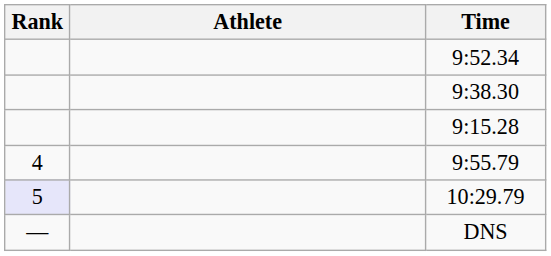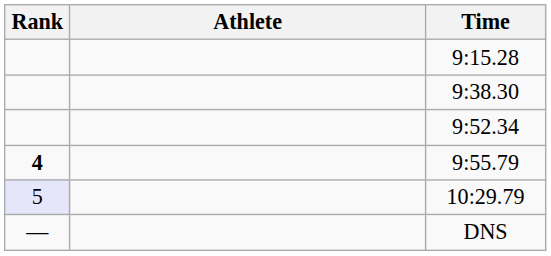rows swapped: 9:15.28 <-> 9:52.34
9:55.79 | Rank: normal -> bold
